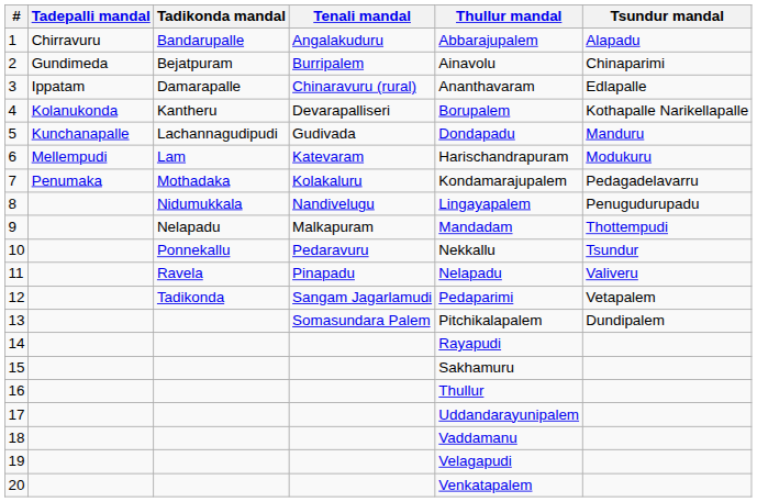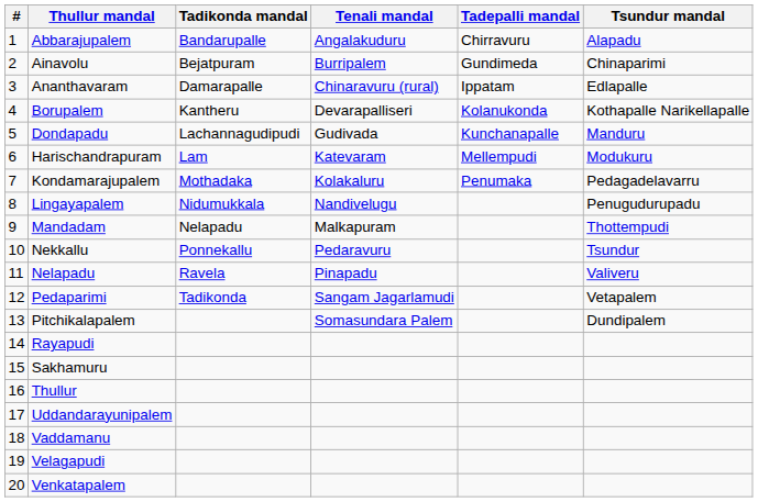columns swapped: Tadepalli mandal <-> Thullur mandal
